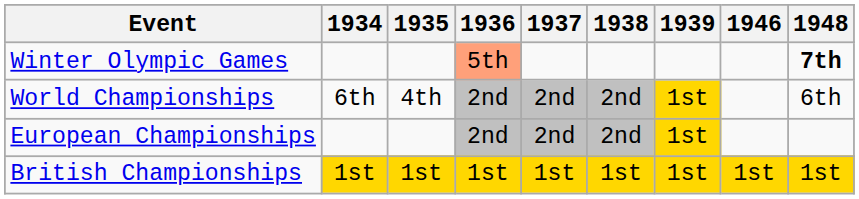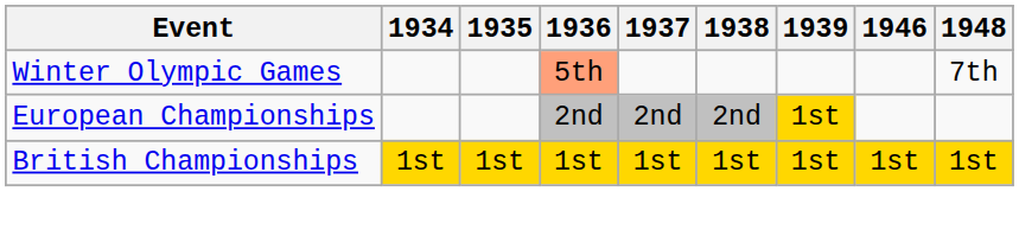Winter Olympic Games | 1948: bold -> normal
- row: World Championships | 6th | 4th | 2nd | 2nd | 2nd | 1st | 6th
